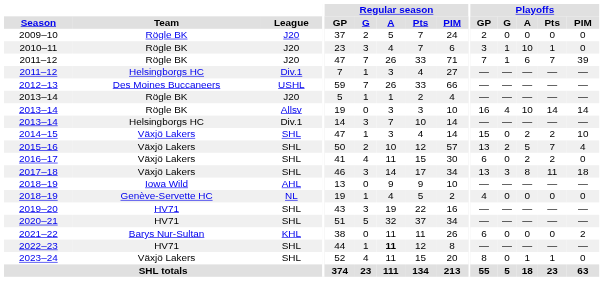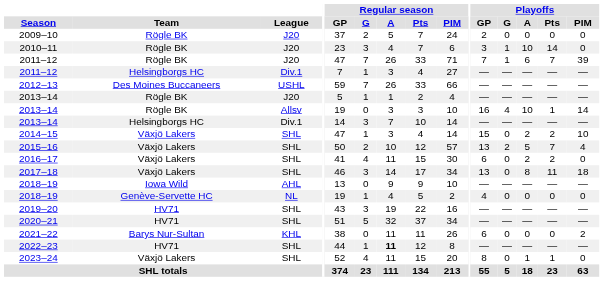2010–11 | Playoffs / Pts: 1 -> 14
2013–14 / Allsv | Playoffs / Pts: 14 -> 1
2017–18 | Playoffs / G: 3 -> 0
